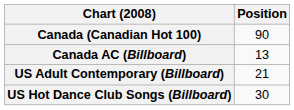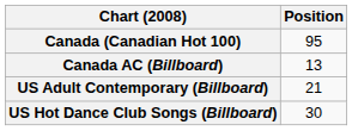Canada (Canadian Hot 100) | Position: 90 -> 95
